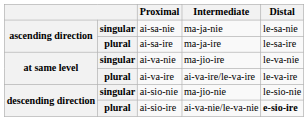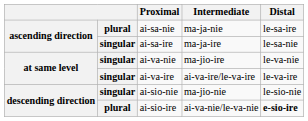ai-sa-nie | column 2: singular -> plural
ai-sa-nie | Distal: le-sa-nie -> le-sa-ire
ai-sa-ire | column 2: plural -> singular
ai-sa-ire | Distal: le-sa-ire -> le-sa-nie
ai-va-ire | column 2: plural -> singular
